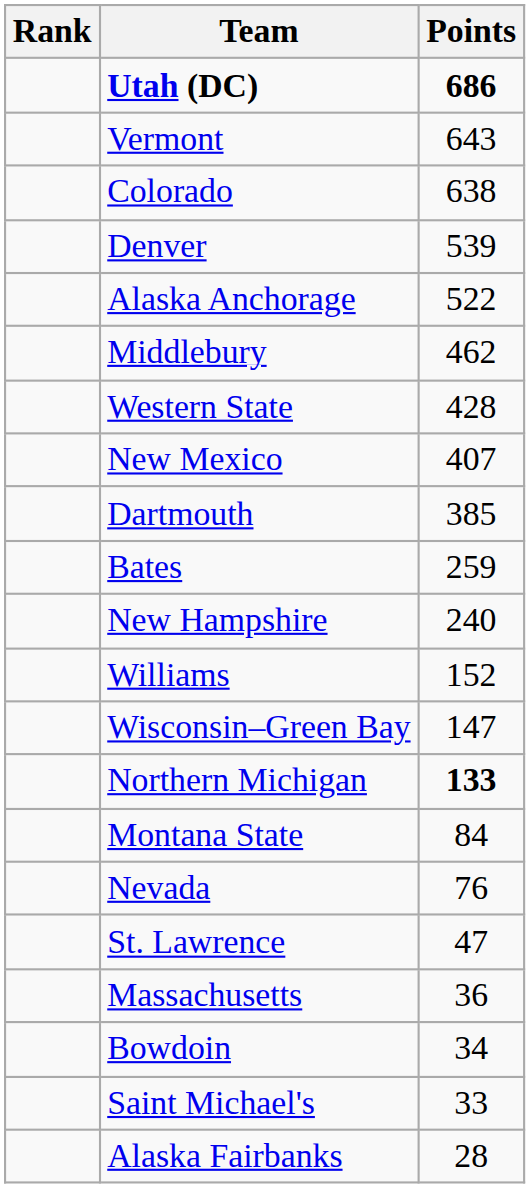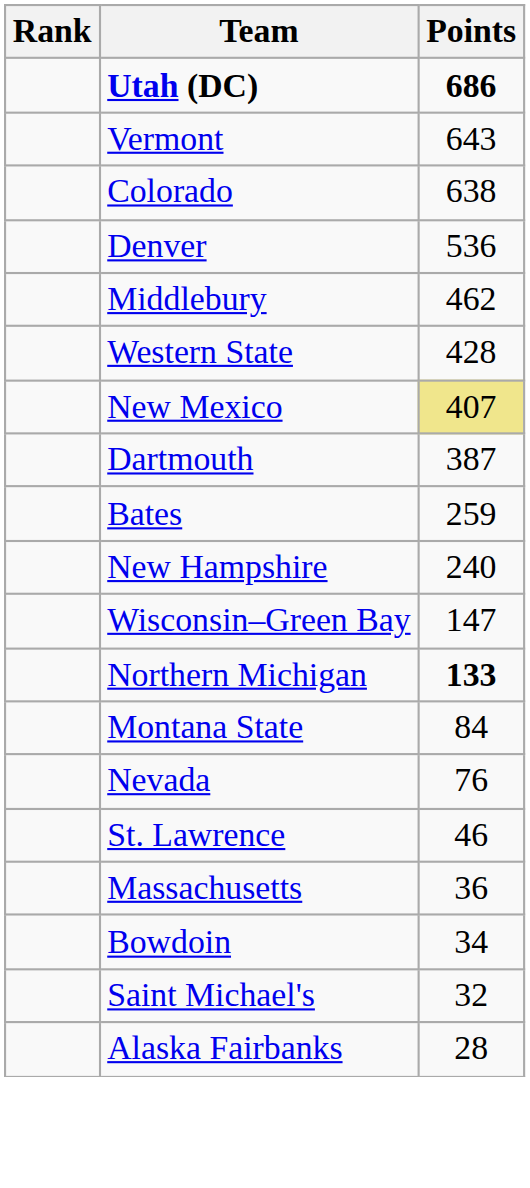Denver | Points: 539 -> 536
- row: Alaska Anchorage | 522
New Mexico | Points: no background -> khaki background
Dartmouth | Points: 385 -> 387
- row: Williams | 152
St. Lawrence | Points: 47 -> 46
Saint Michael's | Points: 33 -> 32
